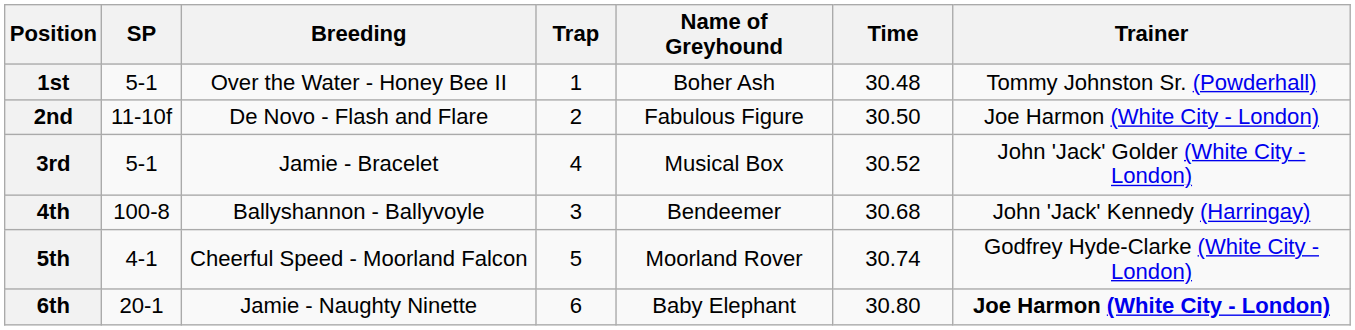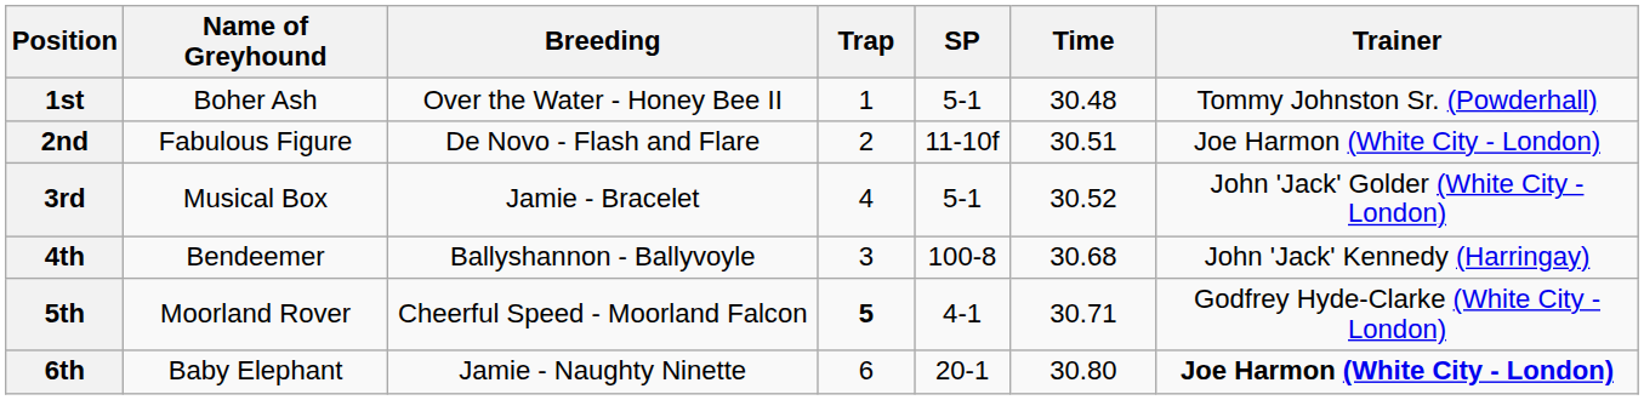columns swapped: Name of Greyhound <-> SP
2nd | Time: 30.50 -> 30.51
5th | Trap: normal -> bold
5th | Time: 30.74 -> 30.71
